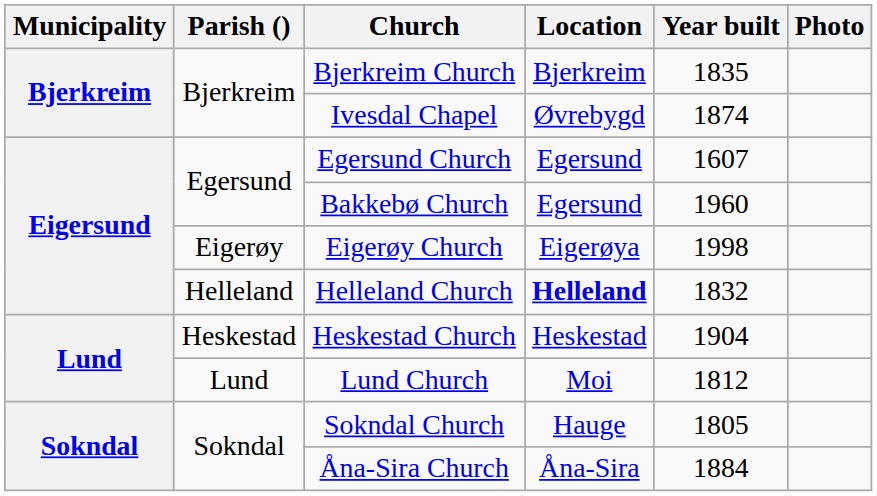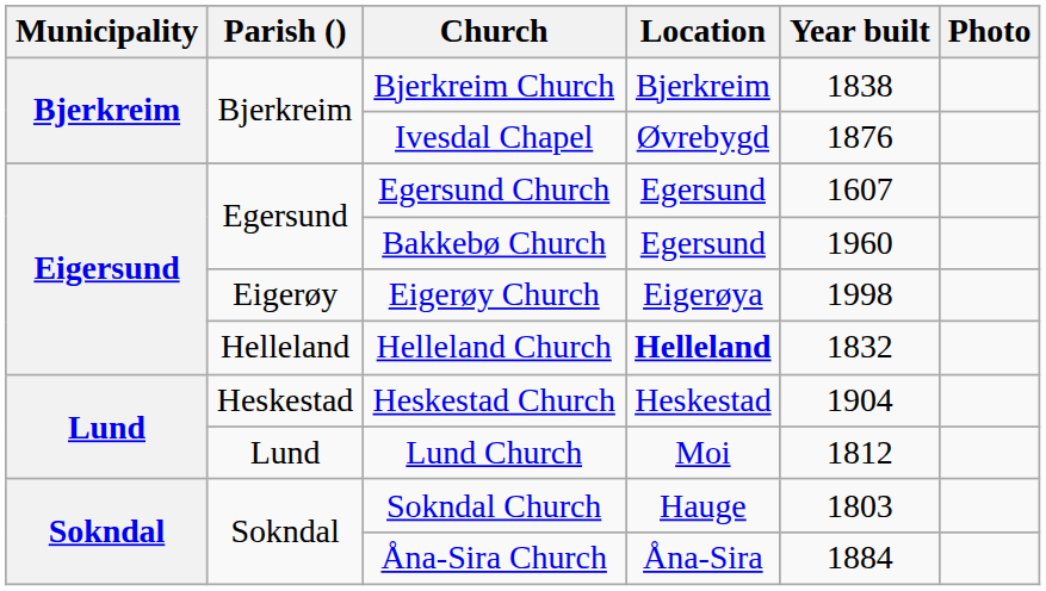Bjerkreim Church | Year built: 1835 -> 1838
Ivesdal Chapel | Year built: 1874 -> 1876
Sokndal Church | Year built: 1805 -> 1803
